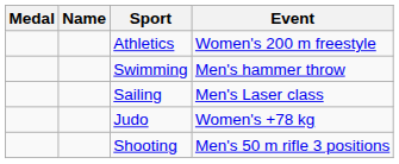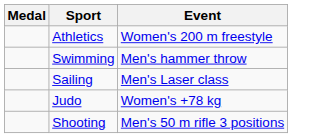- column: Name
